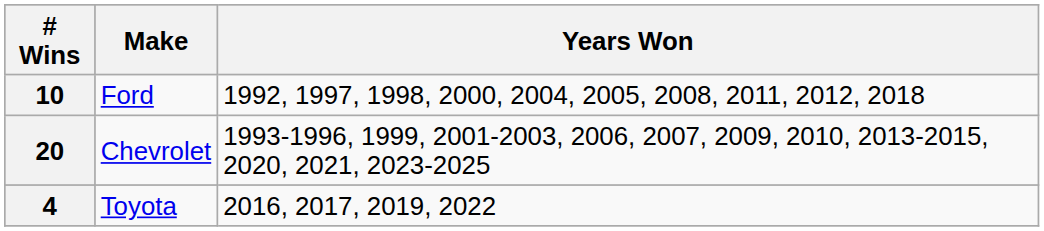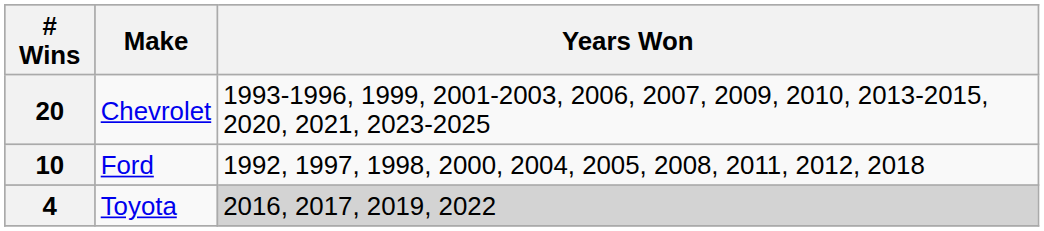rows swapped: 20 <-> 10
4 | Years Won: no background -> lightgrey background
